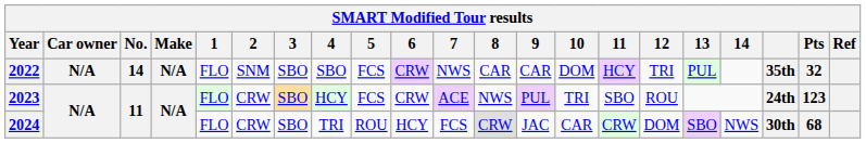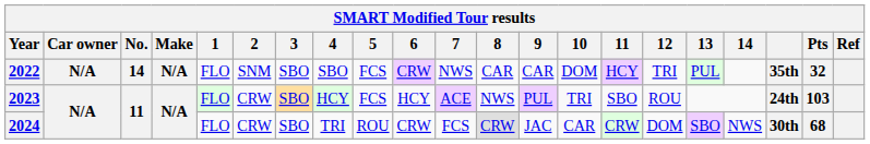2023 | 6: CRW -> HCY
2023 | Pts: 123 -> 103
2024 | 6: HCY -> CRW
